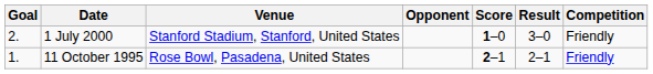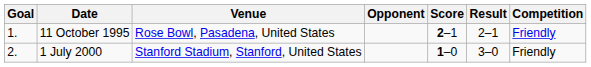rows swapped: 11 October 1995 <-> 1 July 2000
